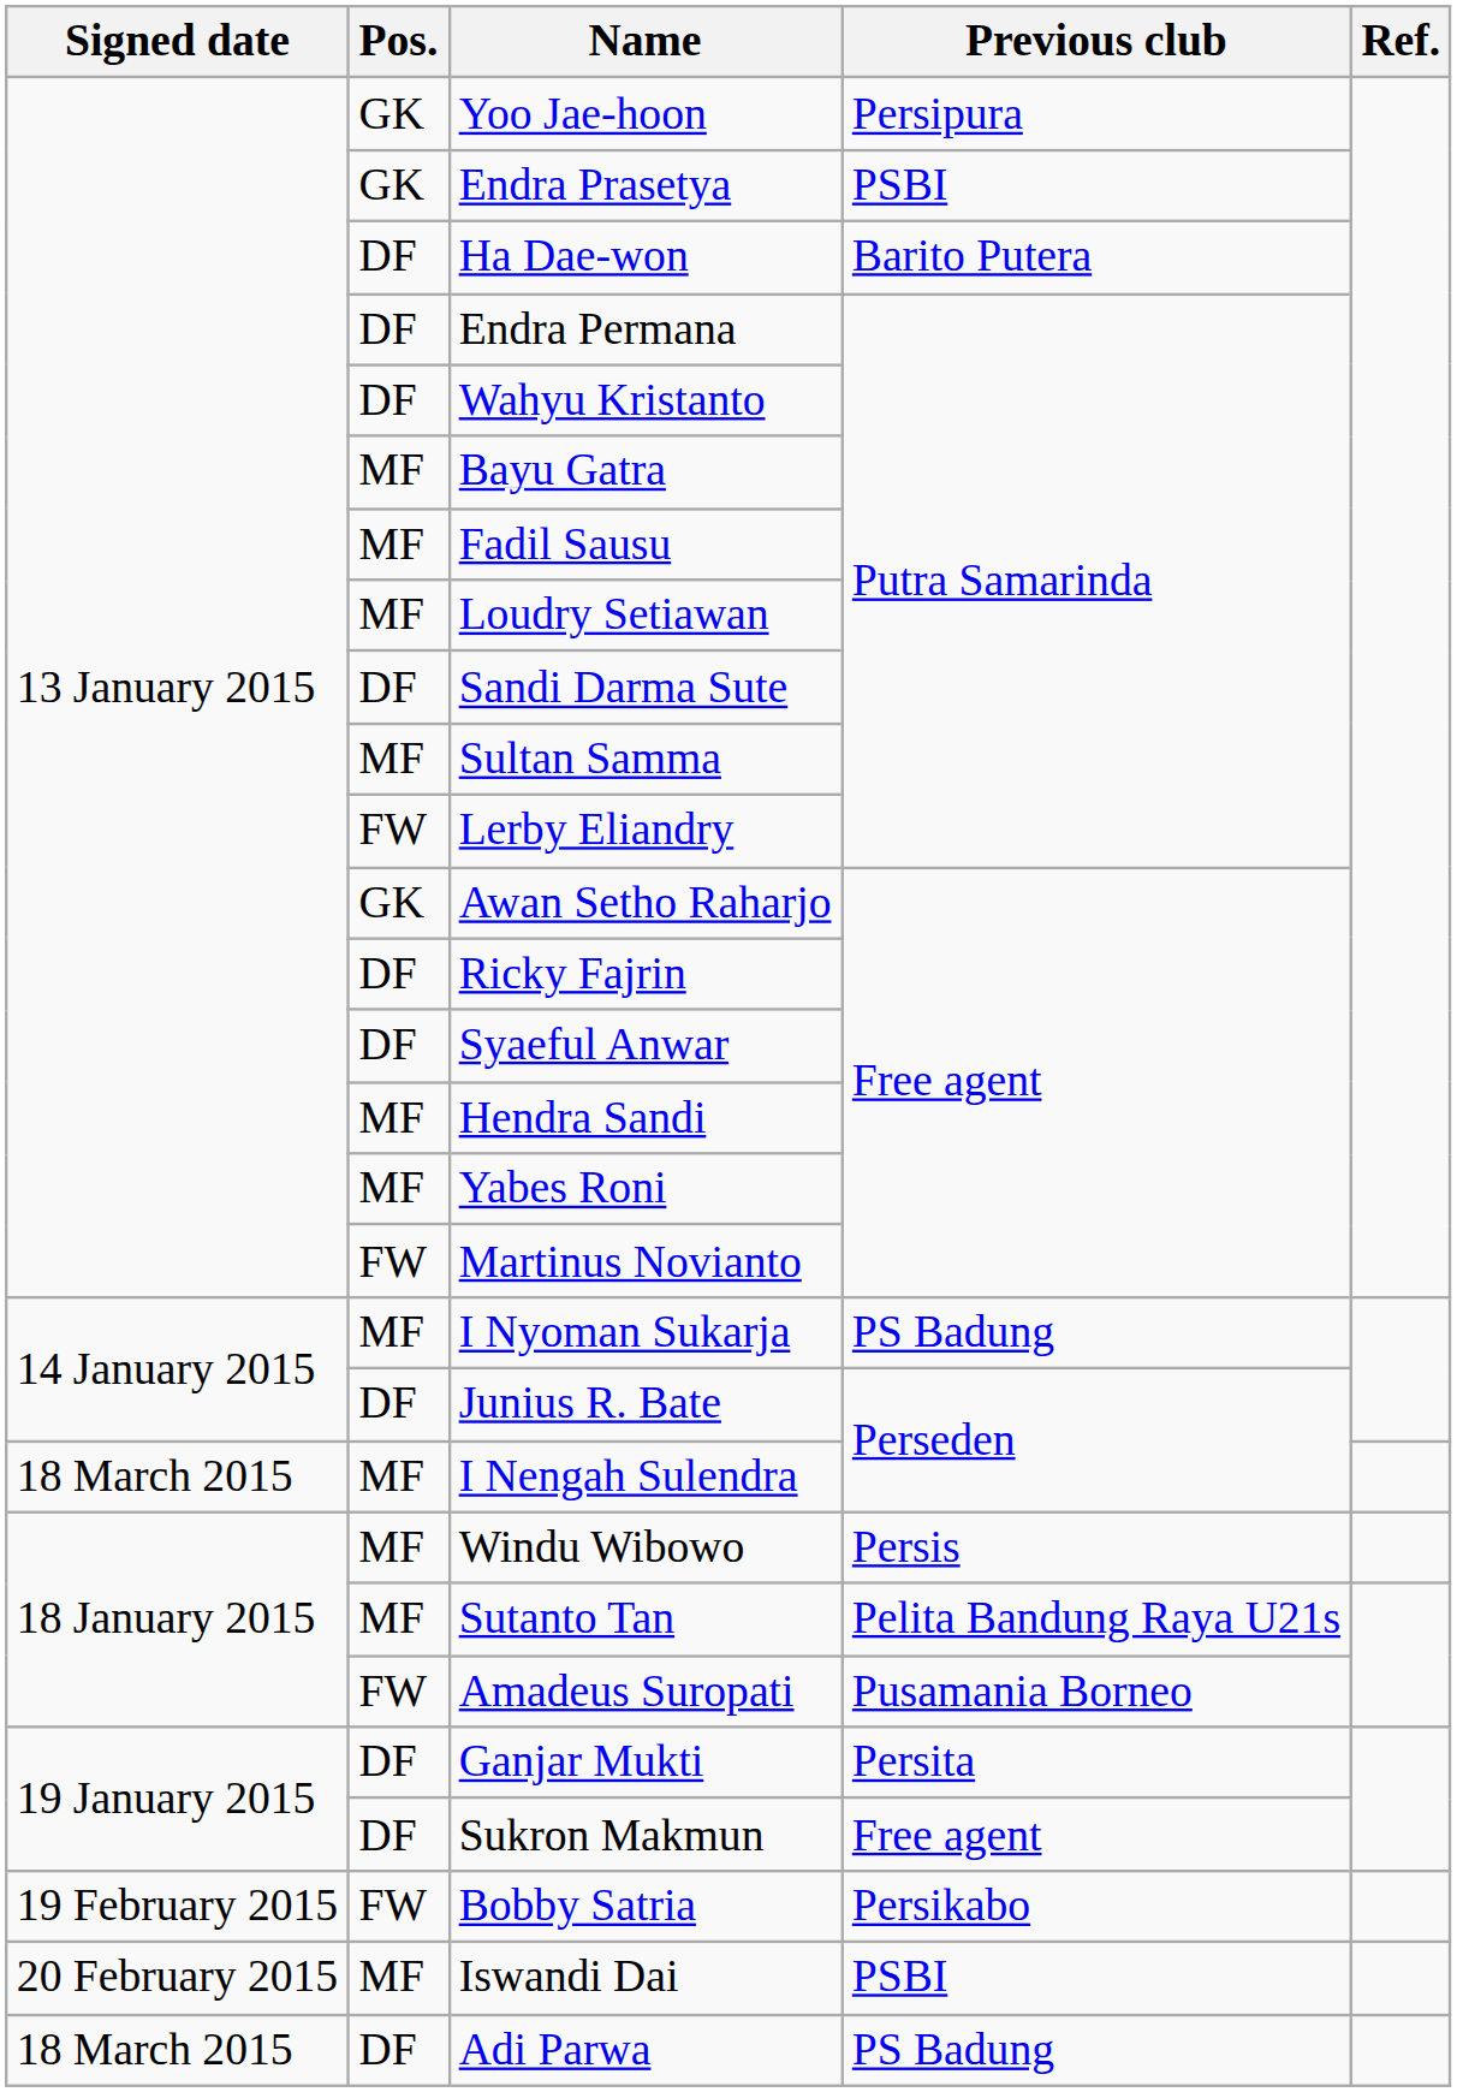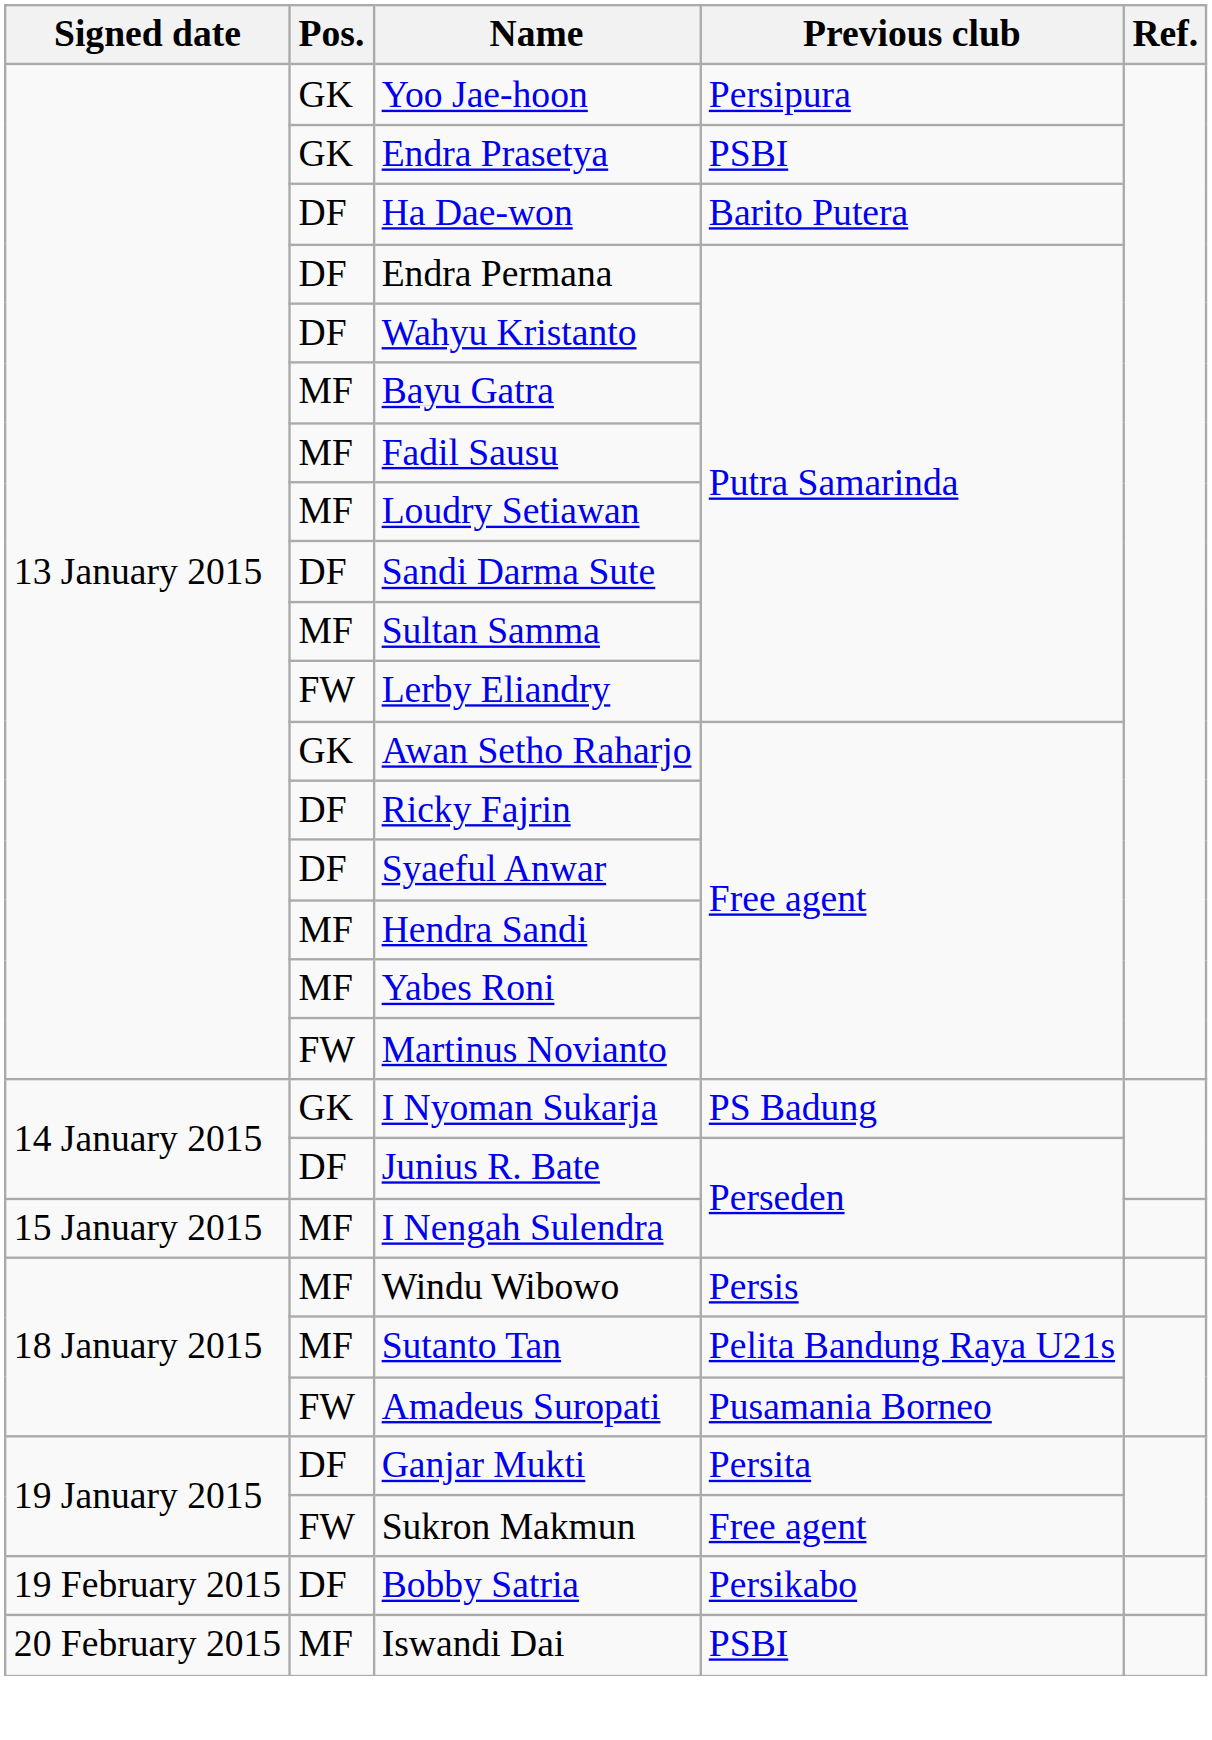I Nyoman Sukarja | Pos.: MF -> GK
I Nengah Sulendra | Signed date: 18 March 2015 -> 15 January 2015
Sukron Makmun | Pos.: DF -> FW
Bobby Satria | Pos.: FW -> DF
- row: 18 March 2015 | DF | Adi Parwa | PS Badung
